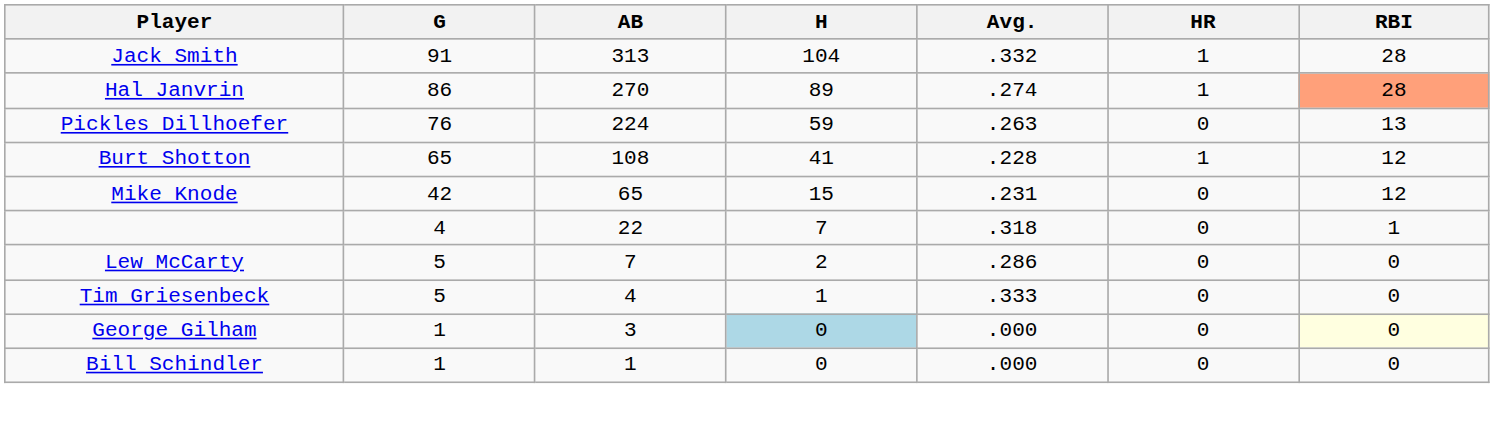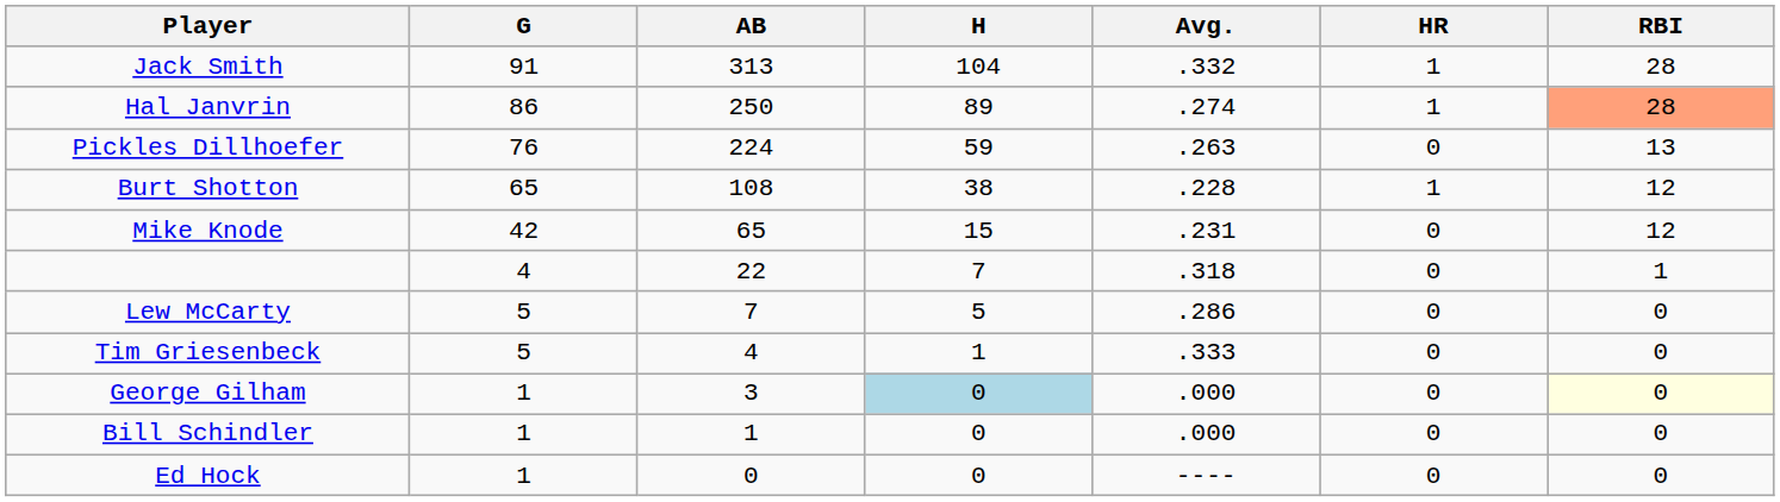Hal Janvrin | AB: 270 -> 250
Burt Shotton | H: 41 -> 38
Lew McCarty | H: 2 -> 5
+ row: Ed Hock | 1 | 0 | 0 | ---- | 0 | 0
